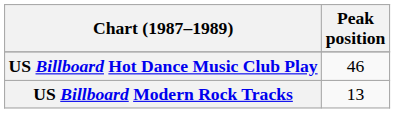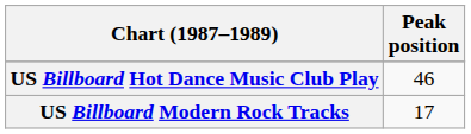US Billboard Modern Rock Tracks | Peak position: 13 -> 17
